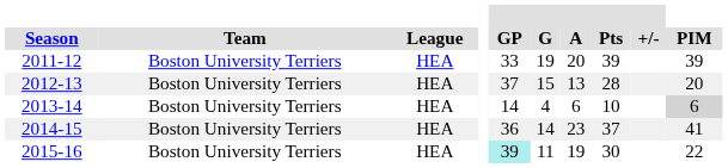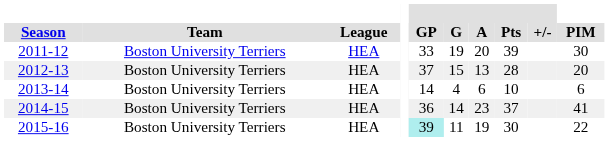2011-12 | PIM: 39 -> 30
2013-14 | PIM: lightgrey background -> no background
